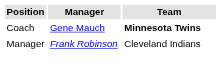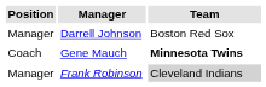+ row: Manager | Darrell Johnson | Boston Red Sox
Frank Robinson | Team: no background -> lightgrey background
